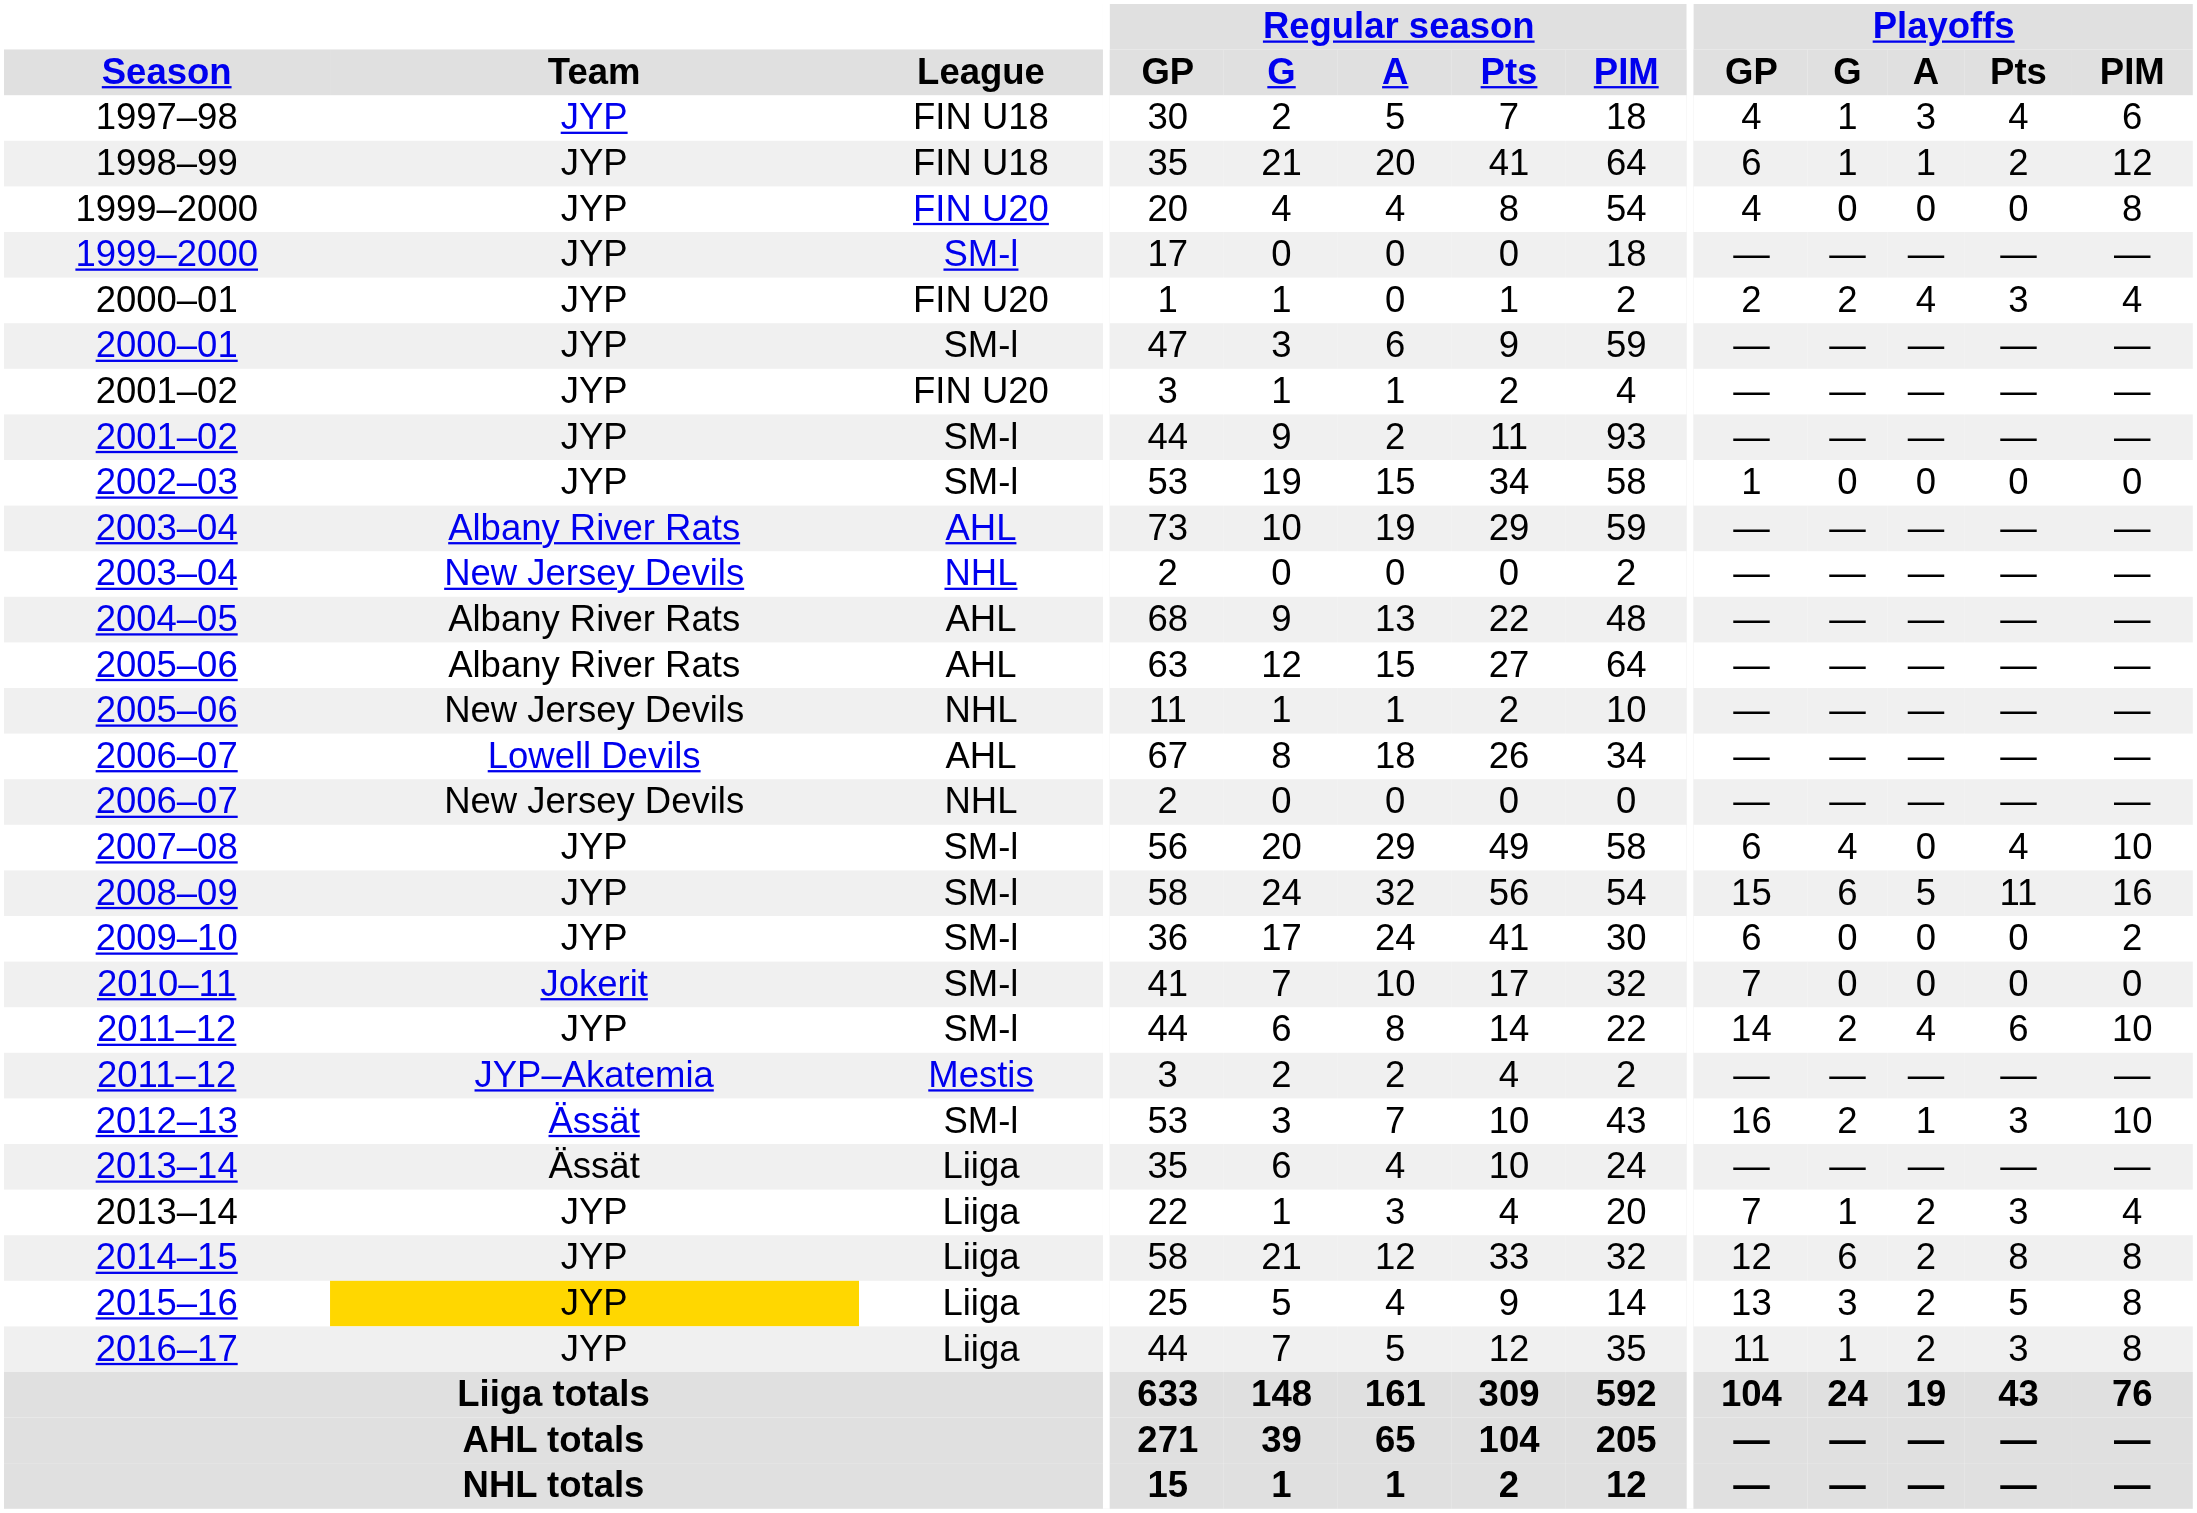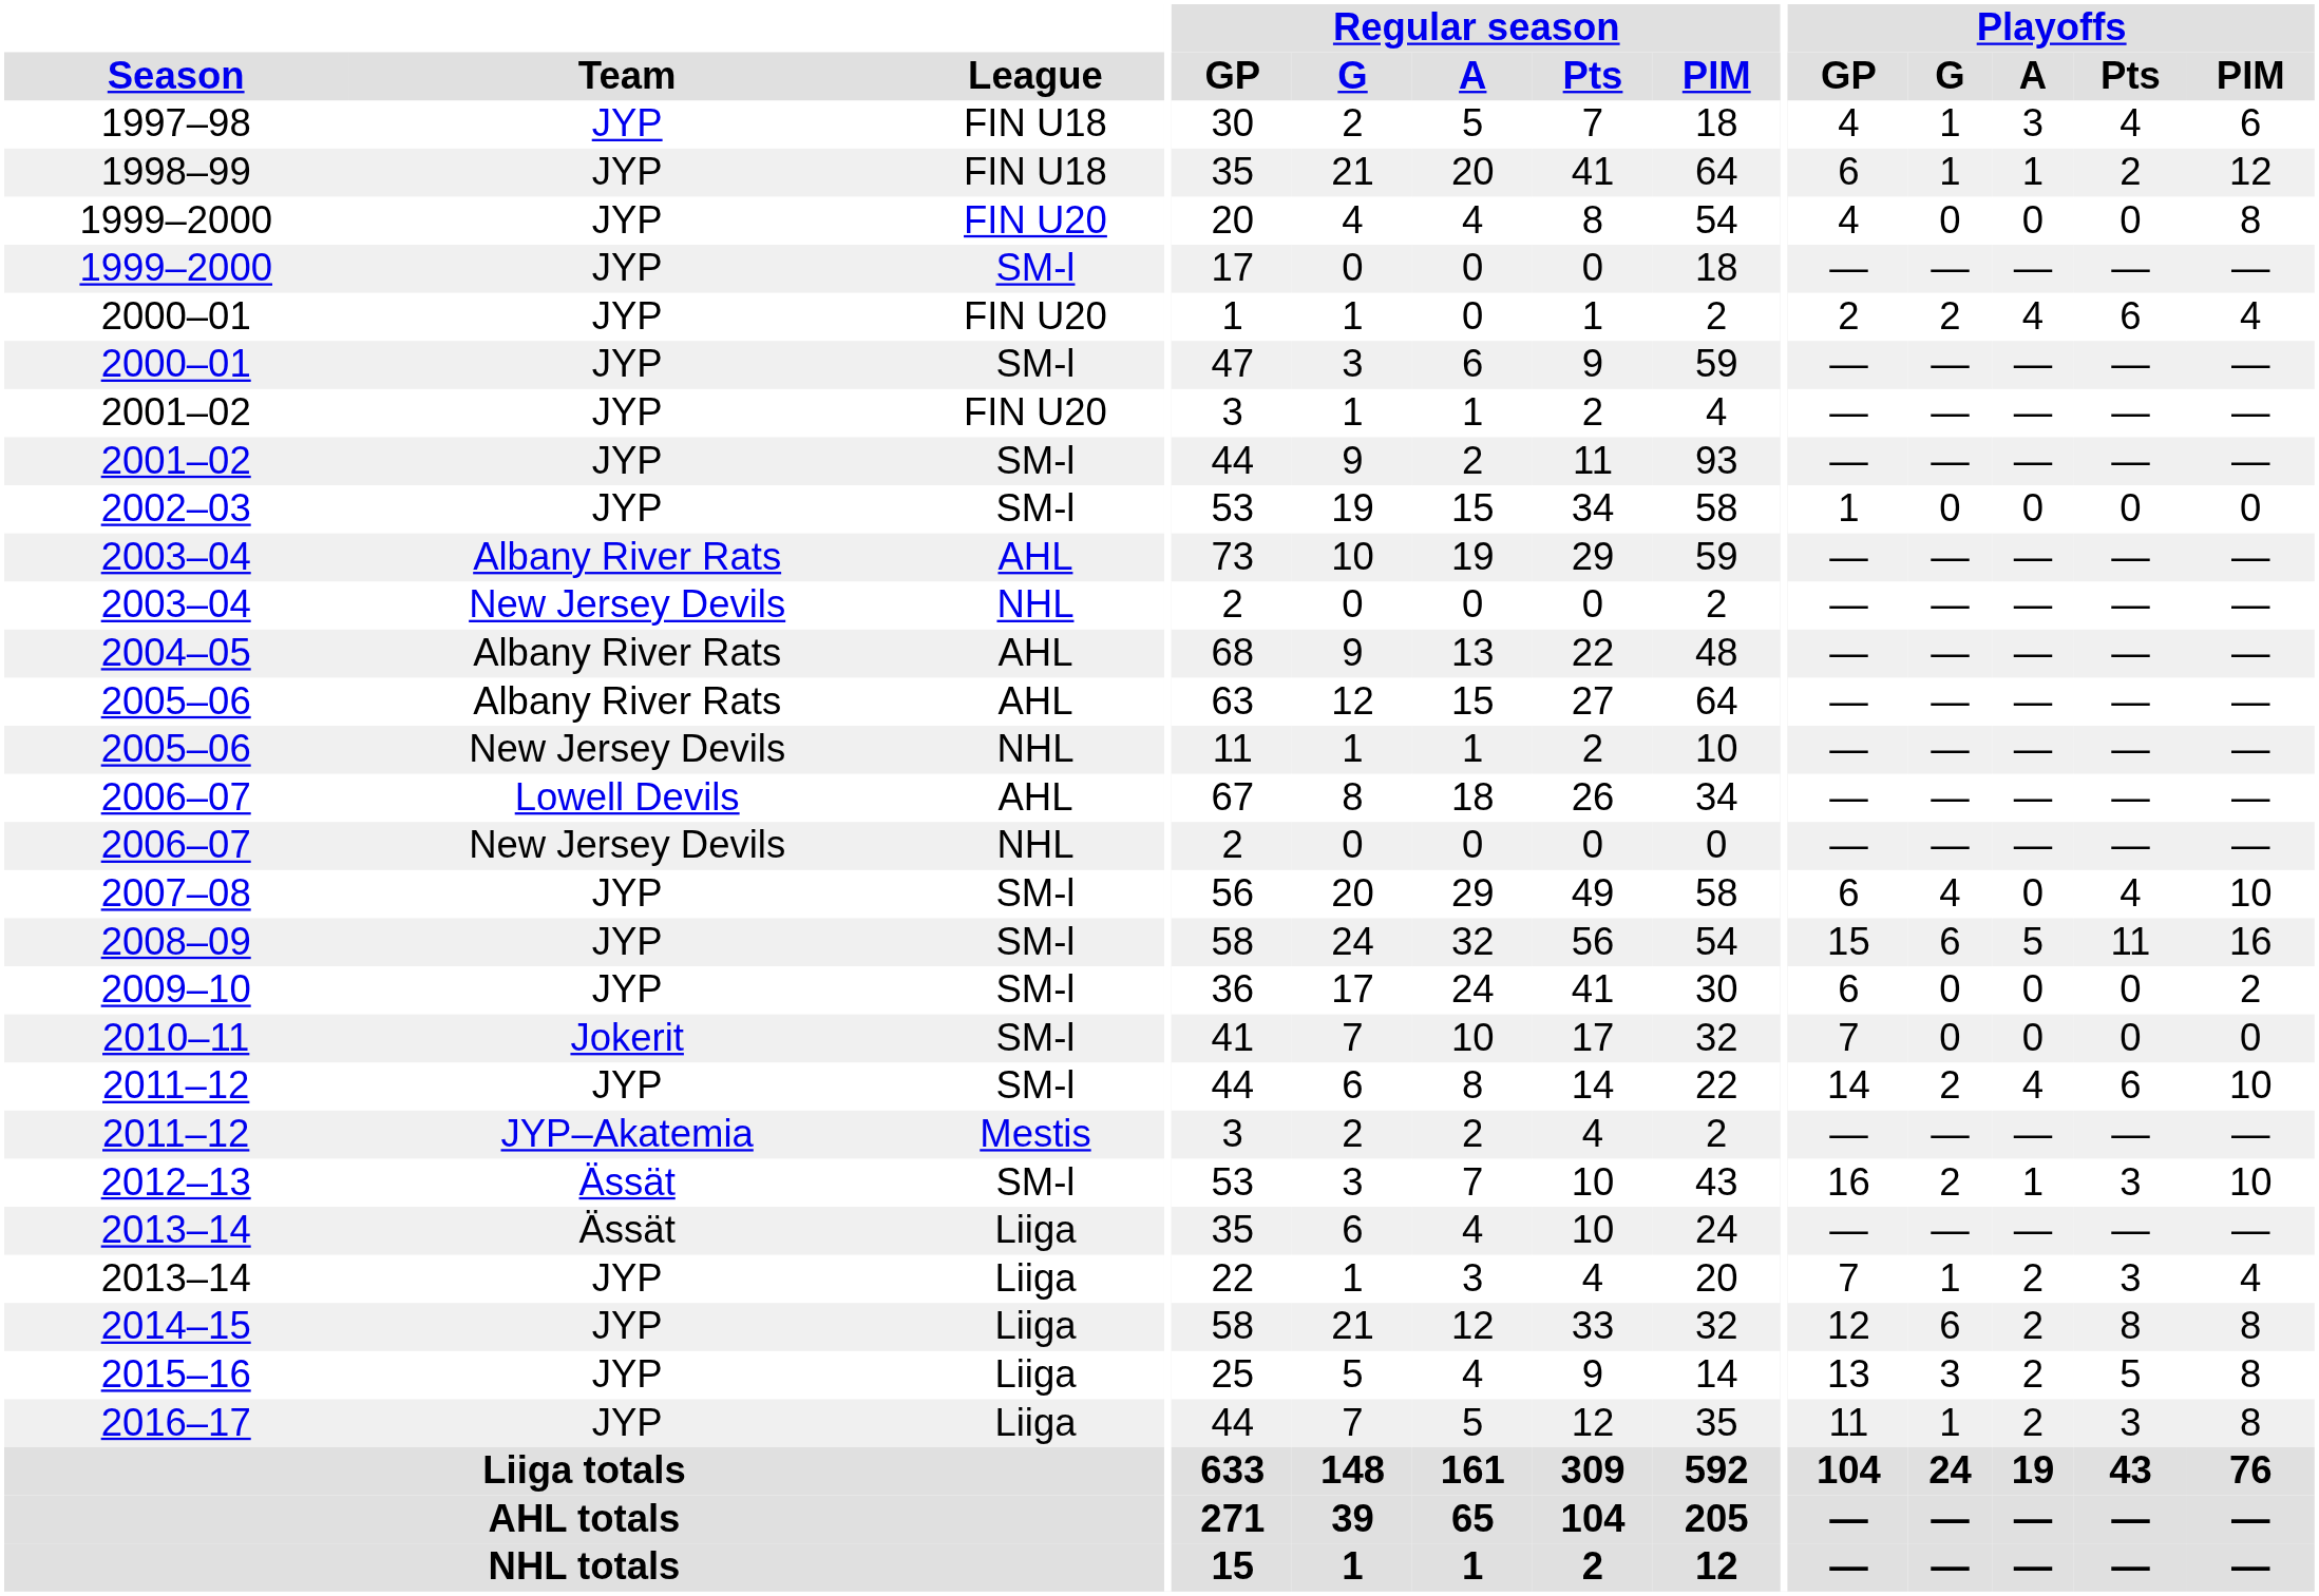2000–01 / FIN U20 | Playoffs / Pts: 3 -> 6
2015–16 | Team: gold background -> no background
